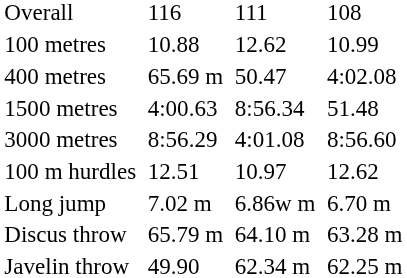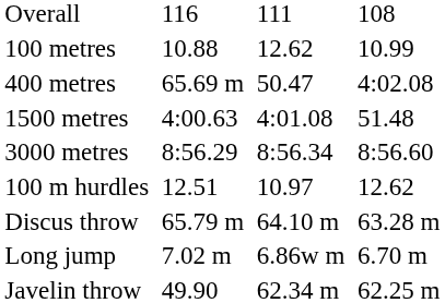1500 metres | column 5: 8:56.34 -> 4:01.08
3000 metres | column 5: 4:01.08 -> 8:56.34
rows swapped: Long jump <-> Discus throw
